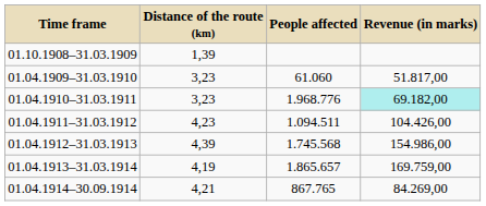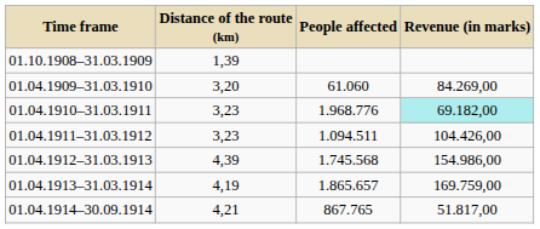01.04.1909–31.03.1910 | Distance of the route (km): 3,23 -> 3,20
01.04.1909–31.03.1910 | Revenue (in marks): 51.817,00 -> 84.269,00
01.04.1911–31.03.1912 | Distance of the route (km): 4,23 -> 3,23
01.04.1914–30.09.1914 | Revenue (in marks): 84.269,00 -> 51.817,00
